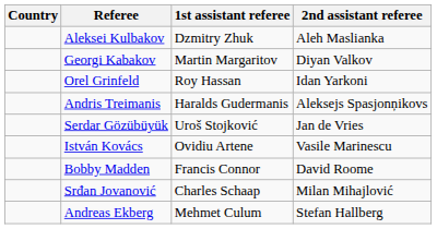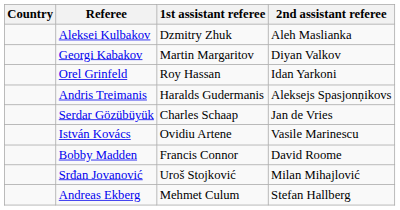Serdar Gözübüyük | 1st assistant referee: Uroš Stojković -> Charles Schaap
Srđan Jovanović | 1st assistant referee: Charles Schaap -> Uroš Stojković
